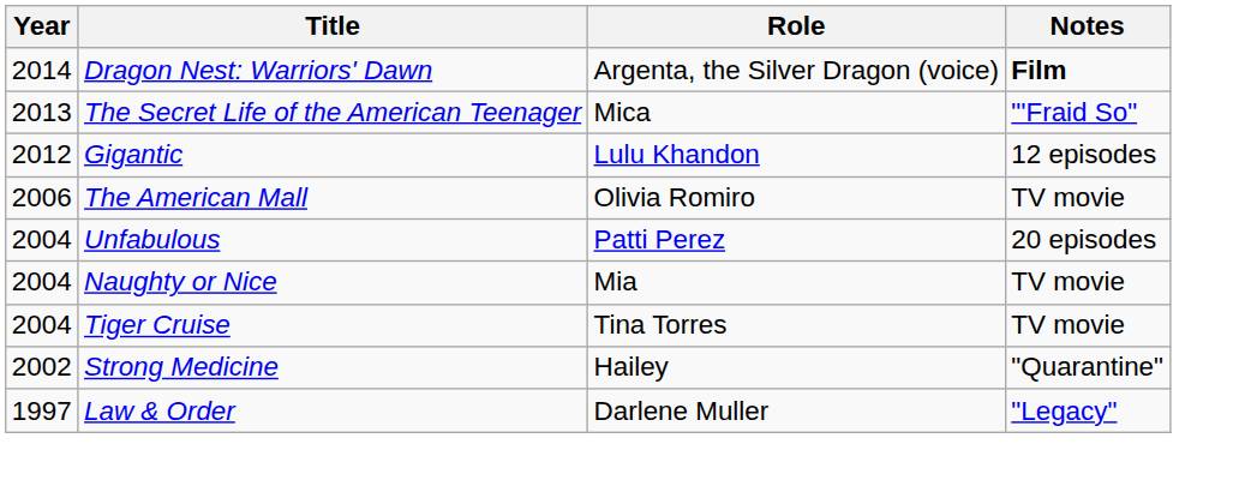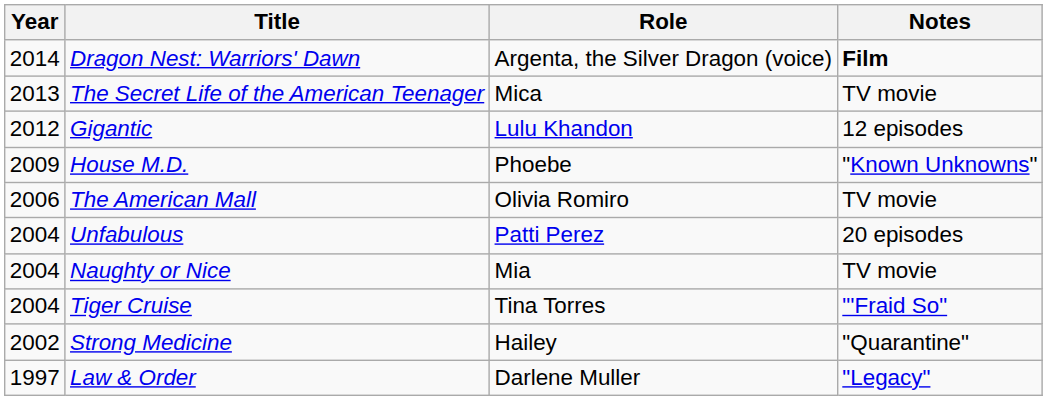The Secret Life of the American Teenager | Notes: "'Fraid So" -> TV movie
+ row: 2009 | House M.D. | Phoebe | "Known Unknowns"
Tiger Cruise | Notes: TV movie -> "'Fraid So"
